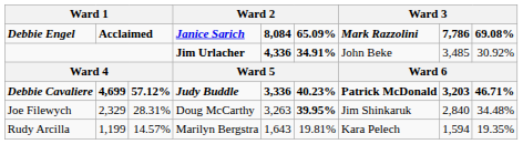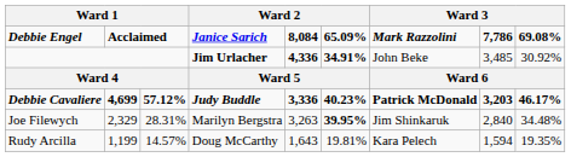Debbie Cavaliere | column 9: 46.71% -> 46.17%
Joe Filewych | column 4: Doug McCarthy -> Marilyn Bergstra
Rudy Arcilla | column 4: Marilyn Bergstra -> Doug McCarthy
